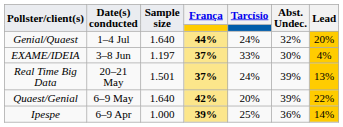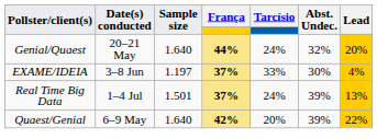Genial/Quaest | Date(s) conducted: 1–4 Jul -> 20–21 May
Real Time Big Data | Date(s) conducted: 20–21 May -> 1–4 Jul
- row: Ipespe | 6–9 Apr | 1.000 | 39% | 25% | 36% | 14%
